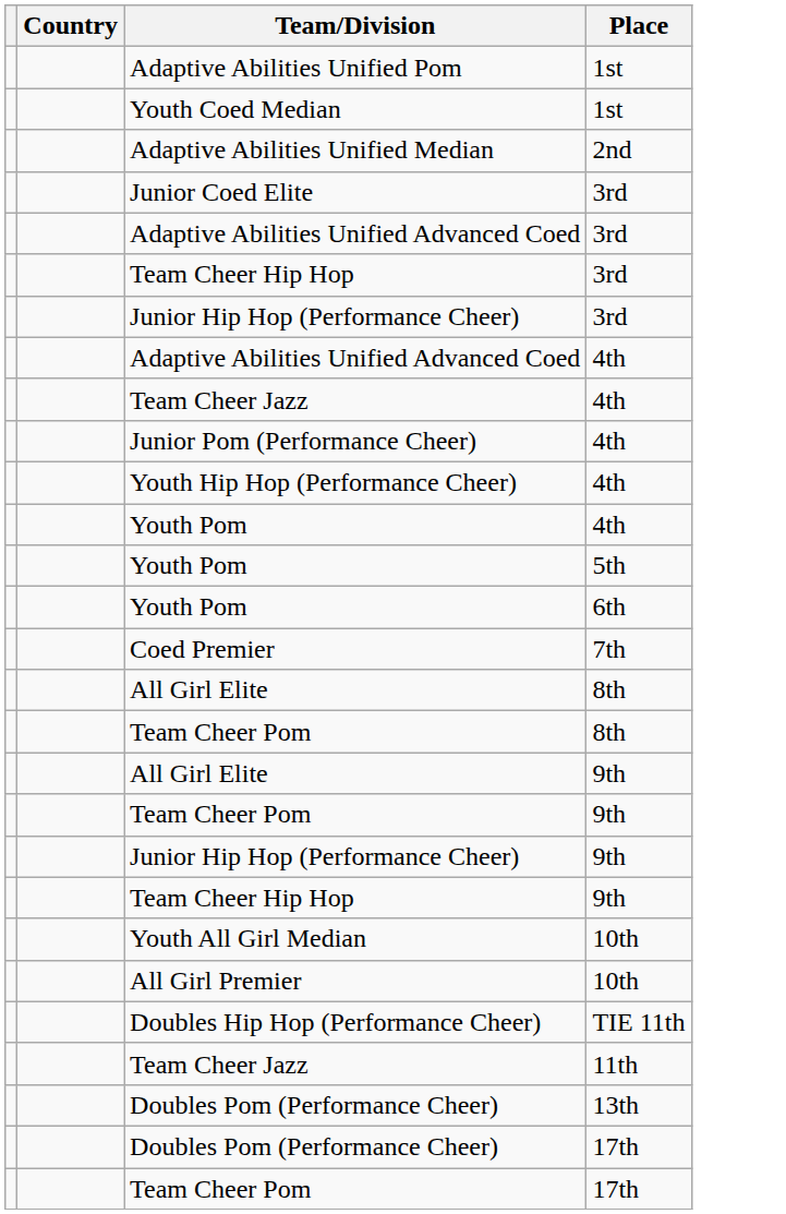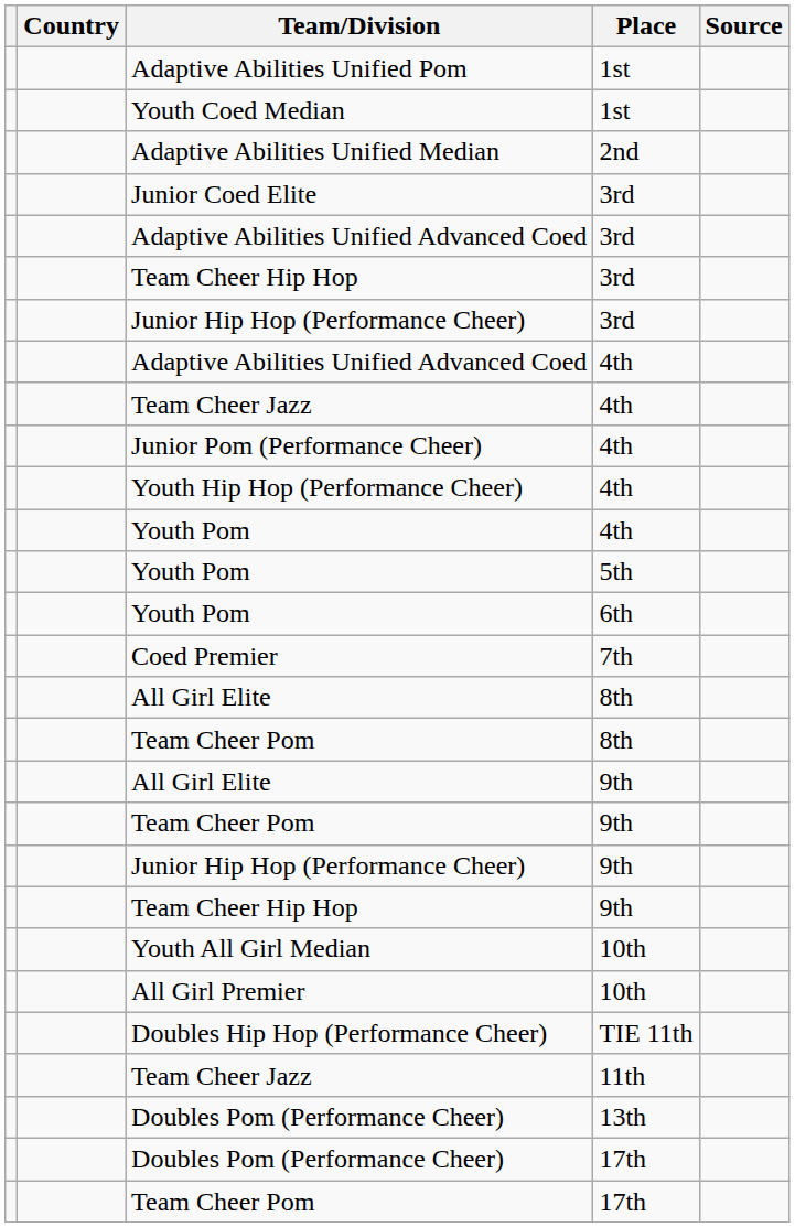+ column: Source
